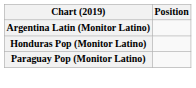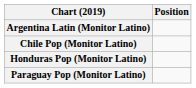+ row: Chile Pop (Monitor Latino)
